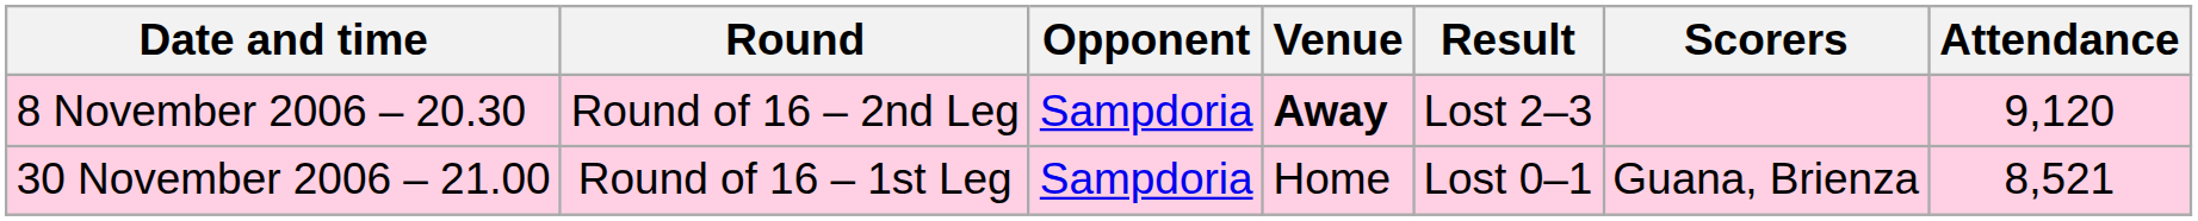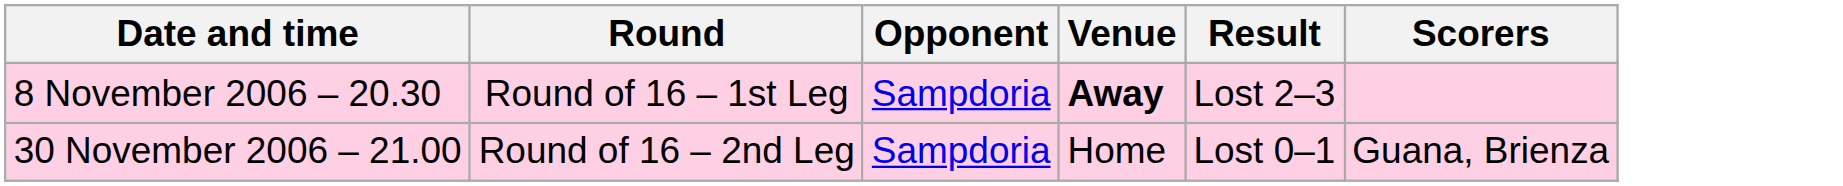- column: Attendance | 9,120 | 8,521
8 November 2006 – 20.30 | Round: Round of 16 – 2nd Leg -> Round of 16 – 1st Leg
30 November 2006 – 21.00 | Round: Round of 16 – 1st Leg -> Round of 16 – 2nd Leg
